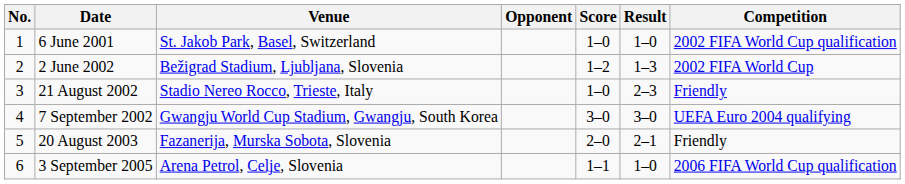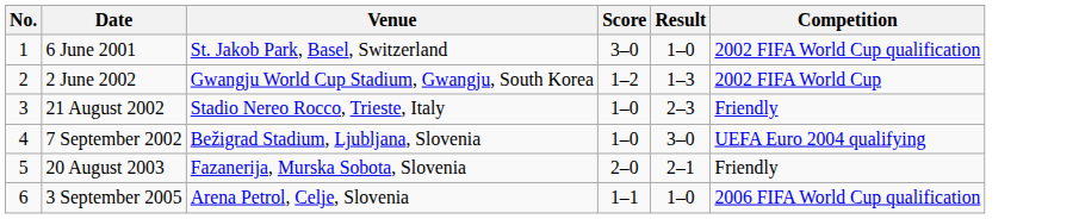- column: Opponent
6 June 2001 | Score: 1–0 -> 3–0
2 June 2002 | Venue: Bežigrad Stadium, Ljubljana, Slovenia -> Gwangju World Cup Stadium, Gwangju, South Korea
7 September 2002 | Venue: Gwangju World Cup Stadium, Gwangju, South Korea -> Bežigrad Stadium, Ljubljana, Slovenia
7 September 2002 | Score: 3–0 -> 1–0
